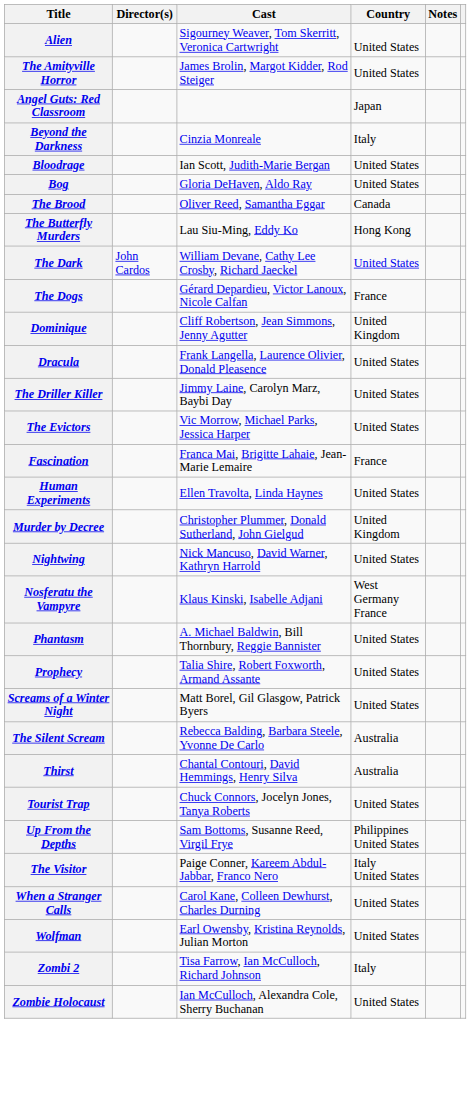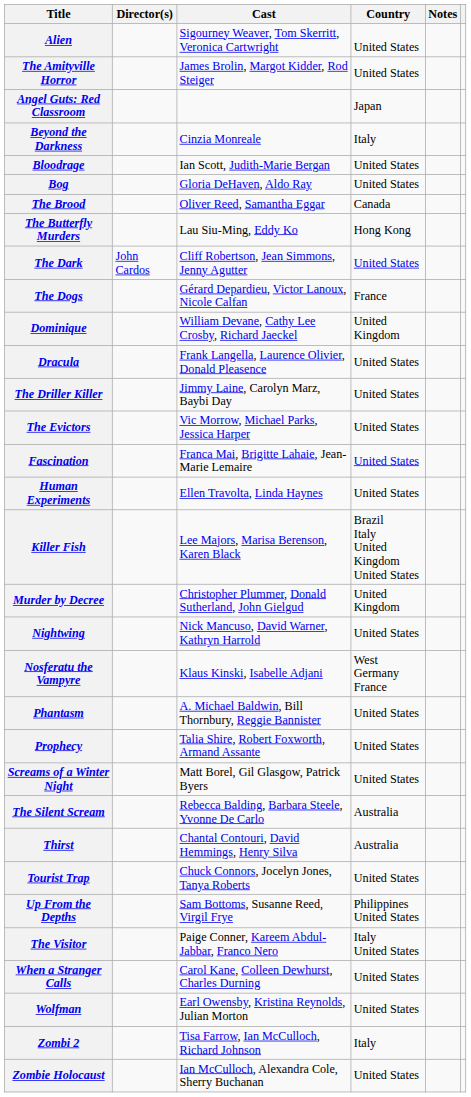The Dark | Cast: William Devane, Cathy Lee Crosby, Richard Jaeckel -> Cliff Robertson, Jean Simmons, Jenny Agutter
Dominique | Cast: Cliff Robertson, Jean Simmons, Jenny Agutter -> William Devane, Cathy Lee Crosby, Richard Jaeckel
Fascination | Country: France -> United States
+ row: Killer Fish | Lee Majors, Marisa Berenson, Karen Black | Brazil Italy United Kingdom United States
